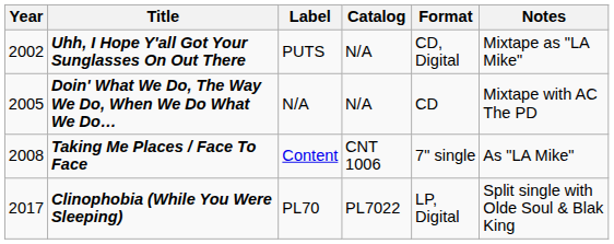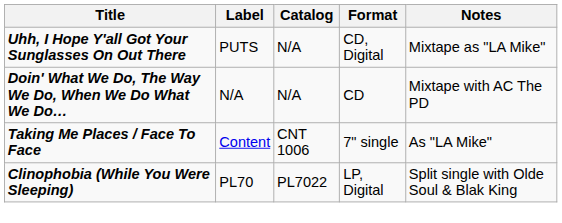- column: Year | 2002 | 2005 | 2008 | 2017
